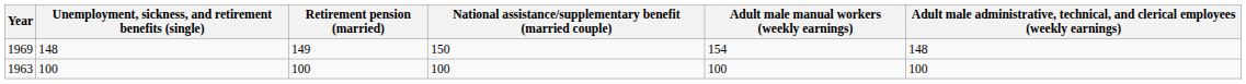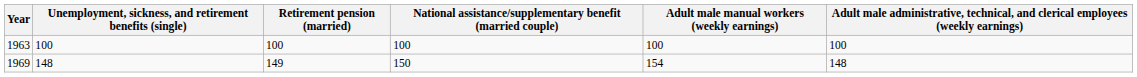rows swapped: 1963 <-> 1969
